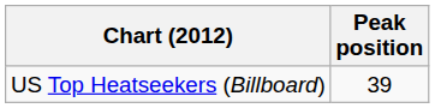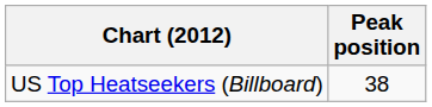US Top Heatseekers (Billboard) | Peak position: 39 -> 38
